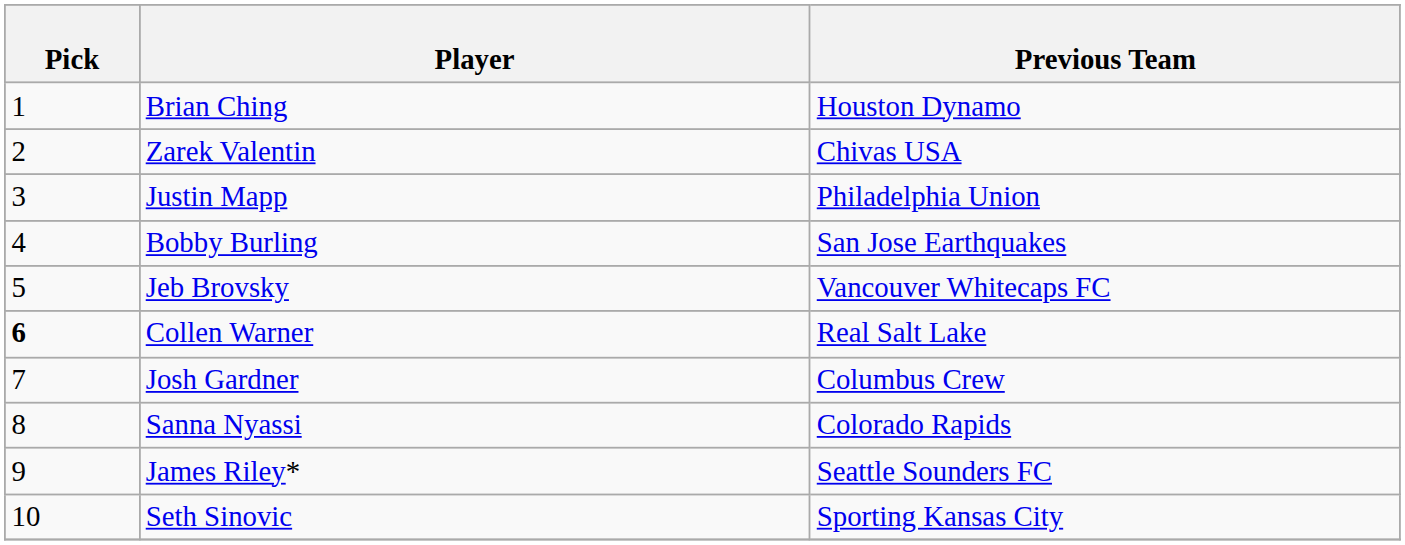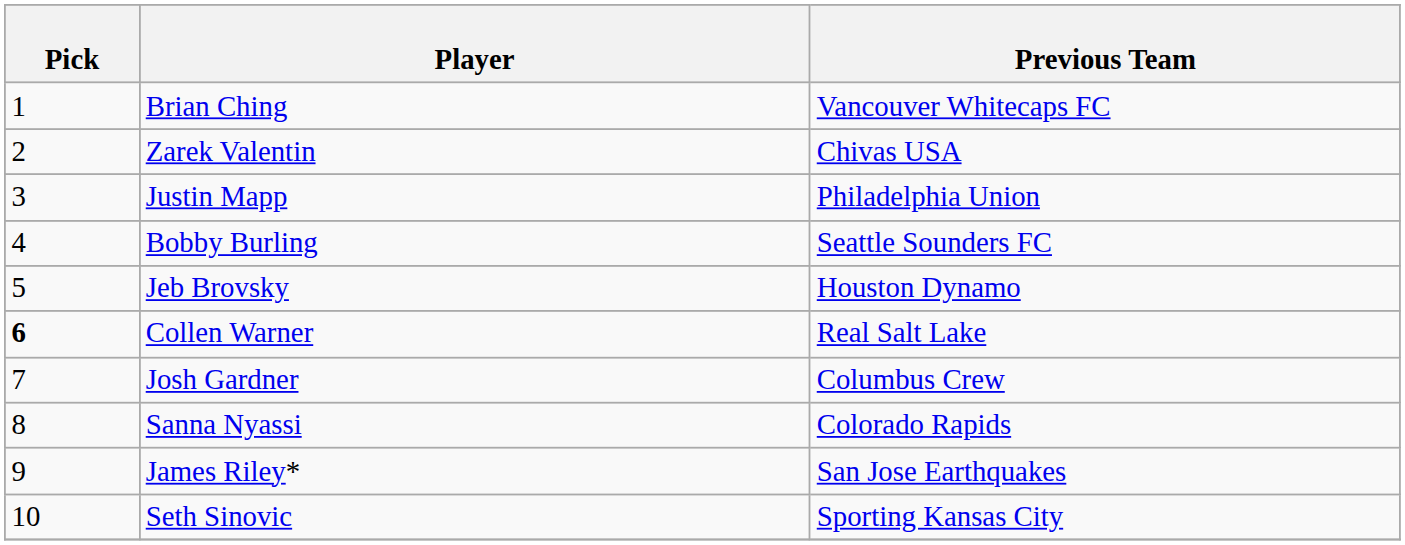Brian Ching | Previous Team: Houston Dynamo -> Vancouver Whitecaps FC
Bobby Burling | Previous Team: San Jose Earthquakes -> Seattle Sounders FC
Jeb Brovsky | Previous Team: Vancouver Whitecaps FC -> Houston Dynamo
James Riley* | Previous Team: Seattle Sounders FC -> San Jose Earthquakes
